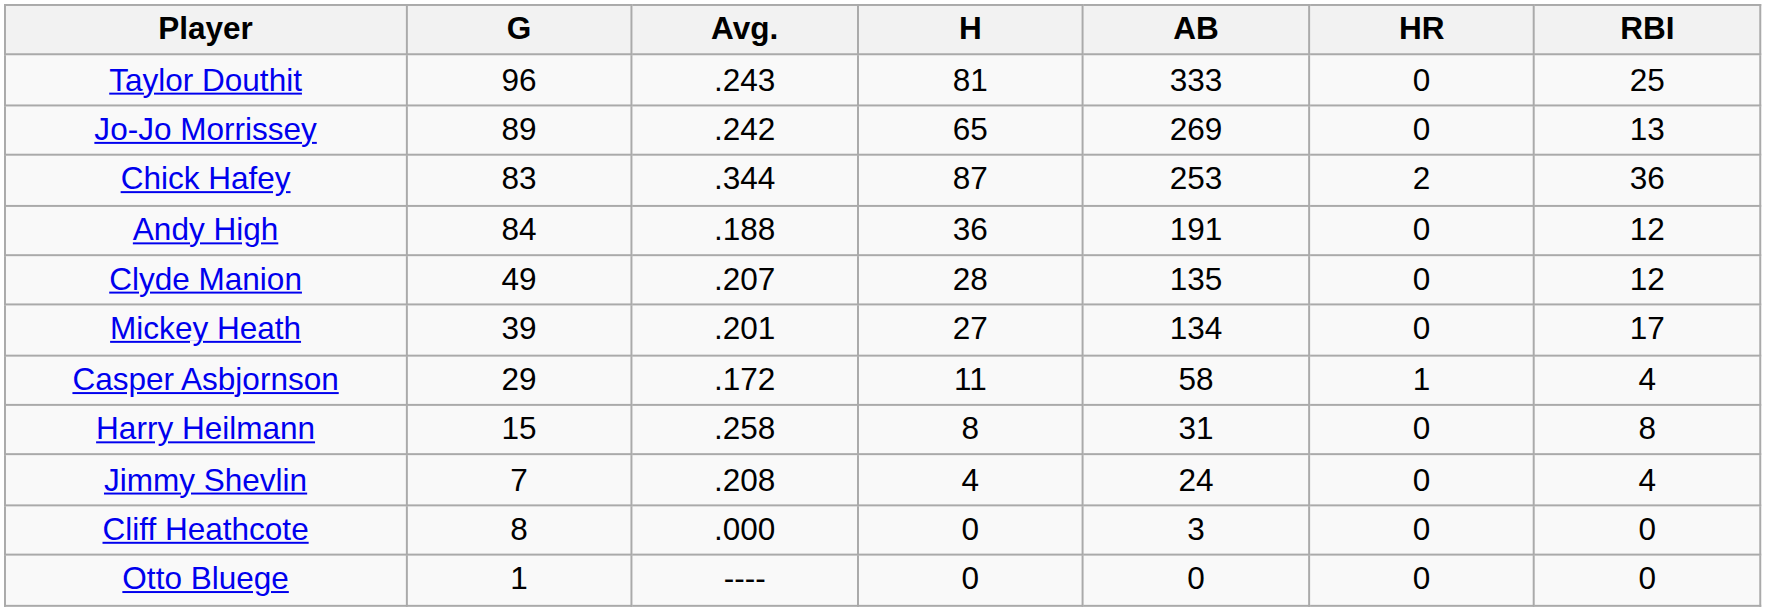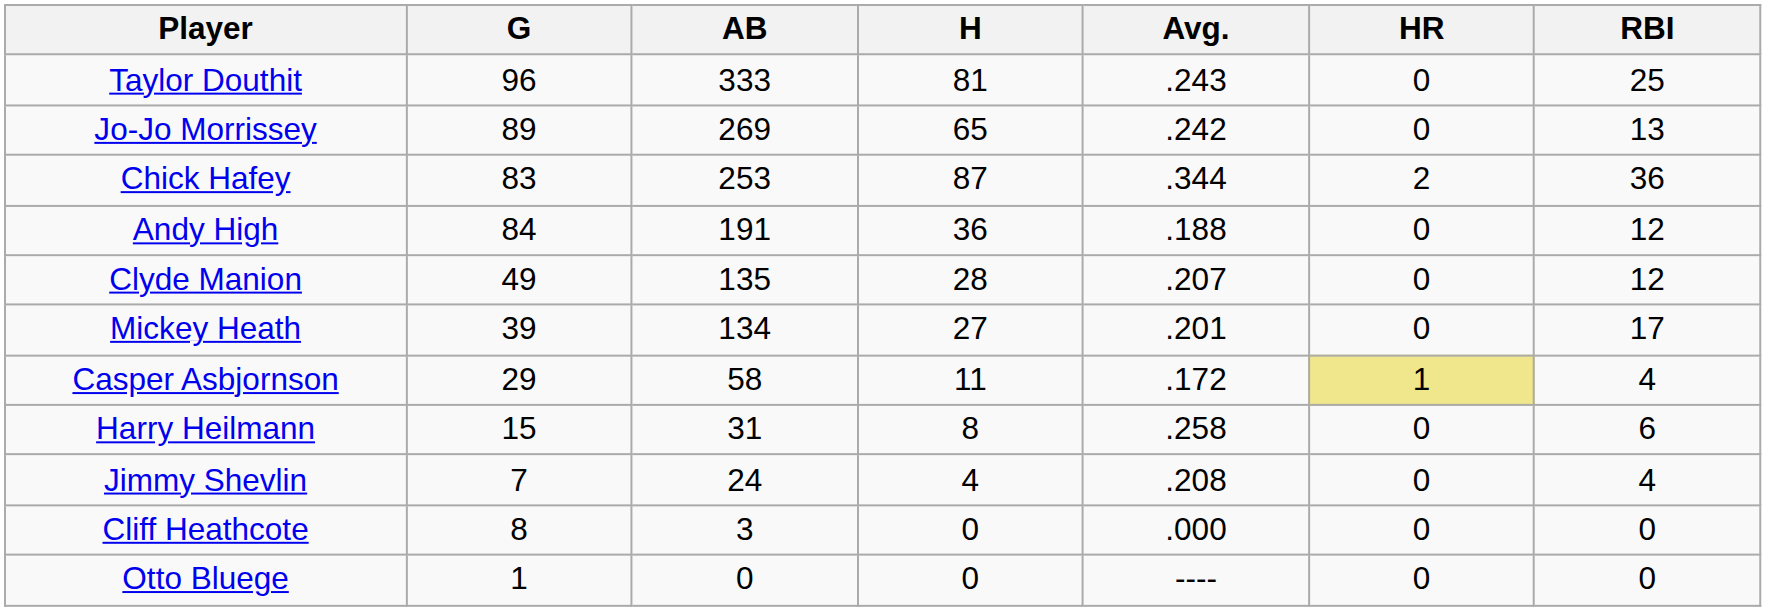columns swapped: AB <-> Avg.
Casper Asbjornson | HR: no background -> khaki background
Harry Heilmann | RBI: 8 -> 6
